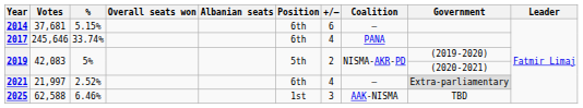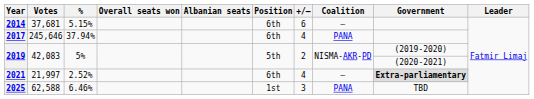2017 | %: 33.74% -> 37.94%
2021 | Government: normal -> bold
2025 | Coalition: AAK-NISMA -> PANA
